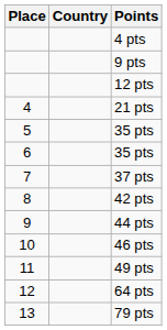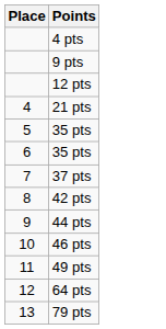- column: Country
